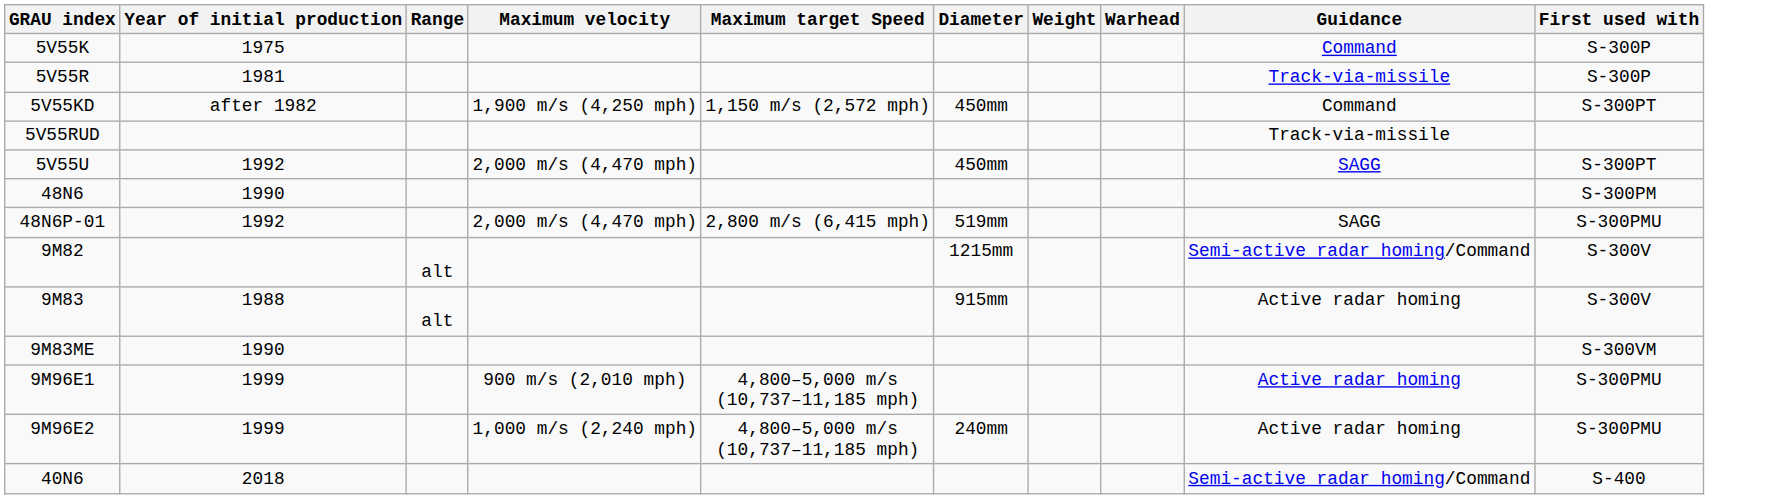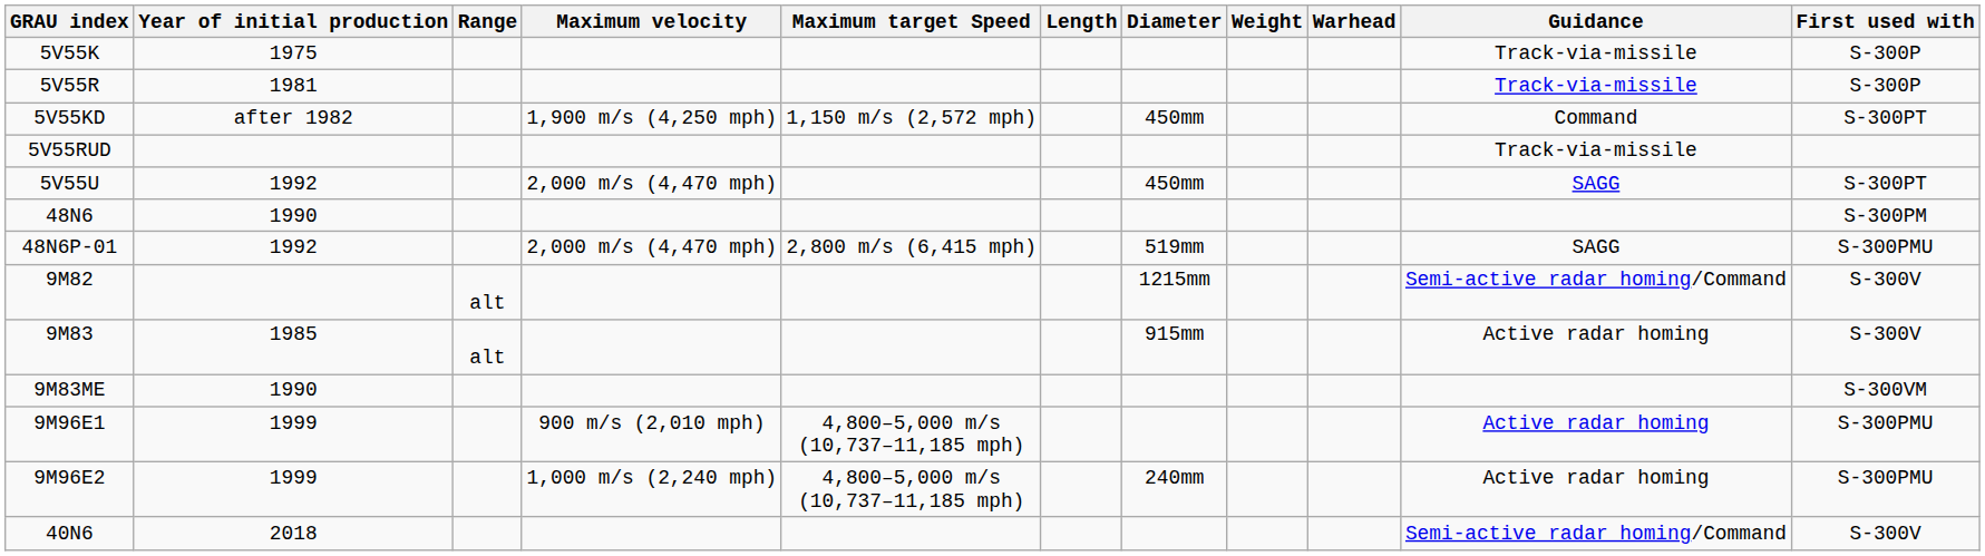+ column: Length
5V55K | Guidance: Command -> Track-via-missile
9M83 | Year of initial production: 1988 -> 1985
40N6 | First used with: S-400 -> S-300V
